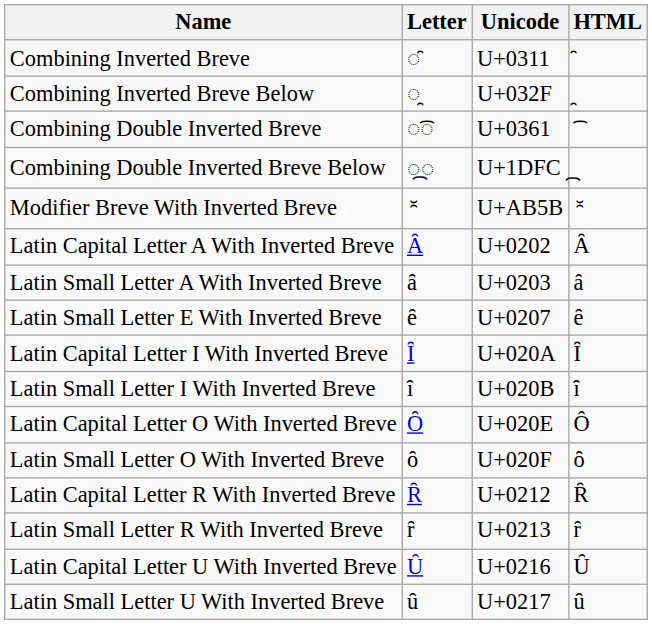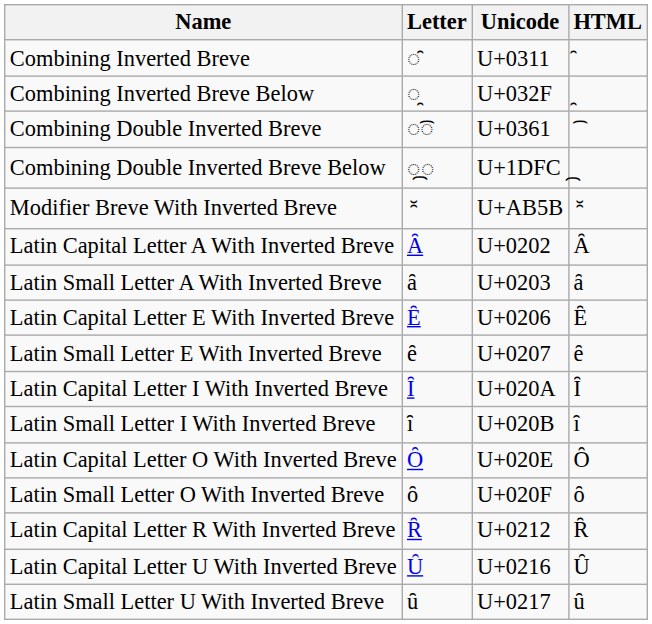+ row: Latin Capital Letter E With Inverted Breve | Ȇ | U+0206 | Ȇ
- row: Latin Small Letter R With Inverted Breve | ȓ | U+0213 | ȓ
